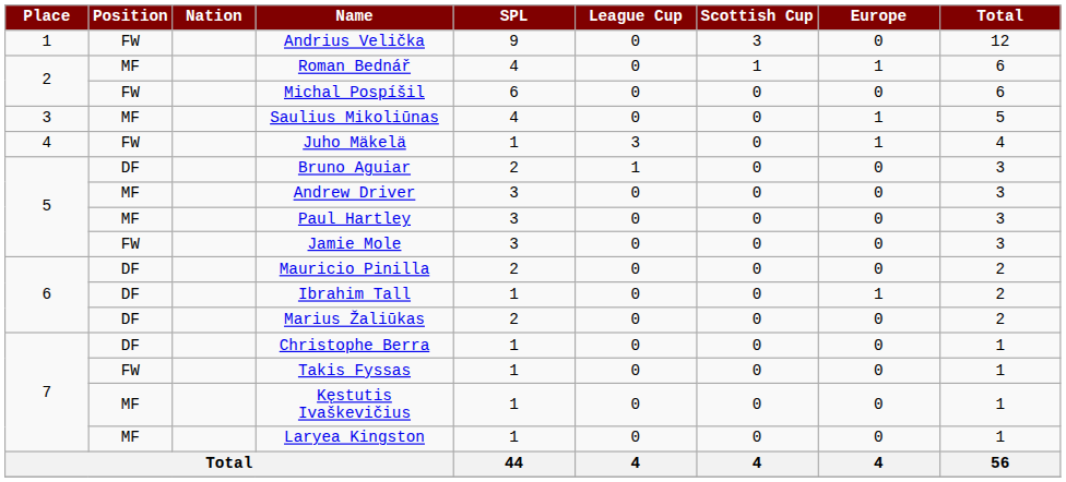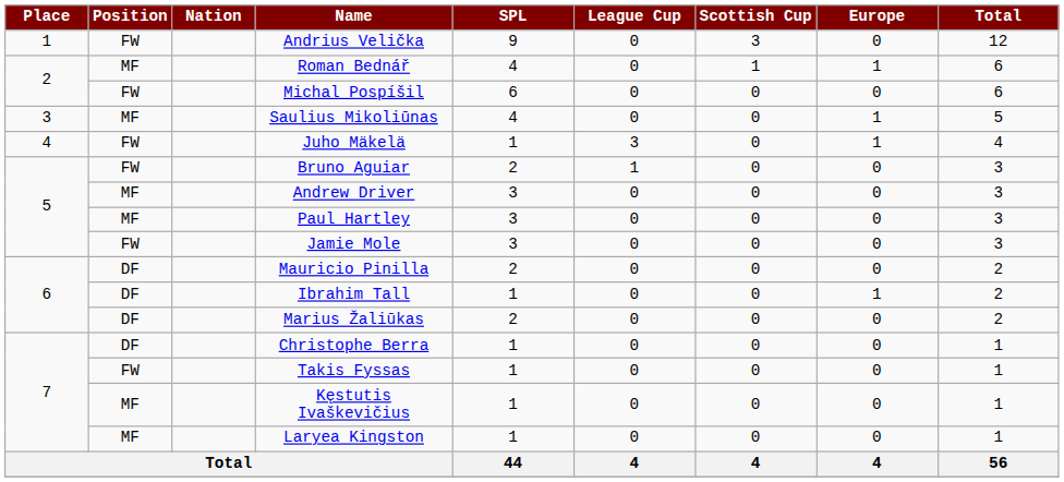Bruno Aguiar | Position: DF -> FW
